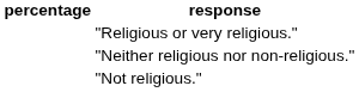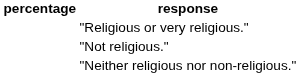rows swapped: "Neither religious nor non-religious." <-> "Not religious."
